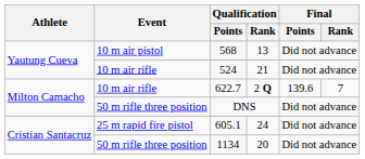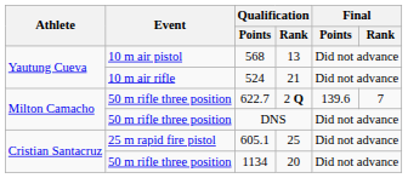622.7 | Event: 10 m air rifle -> 50 m rifle three position
605.1 | Qualification / Rank: 24 -> 25
